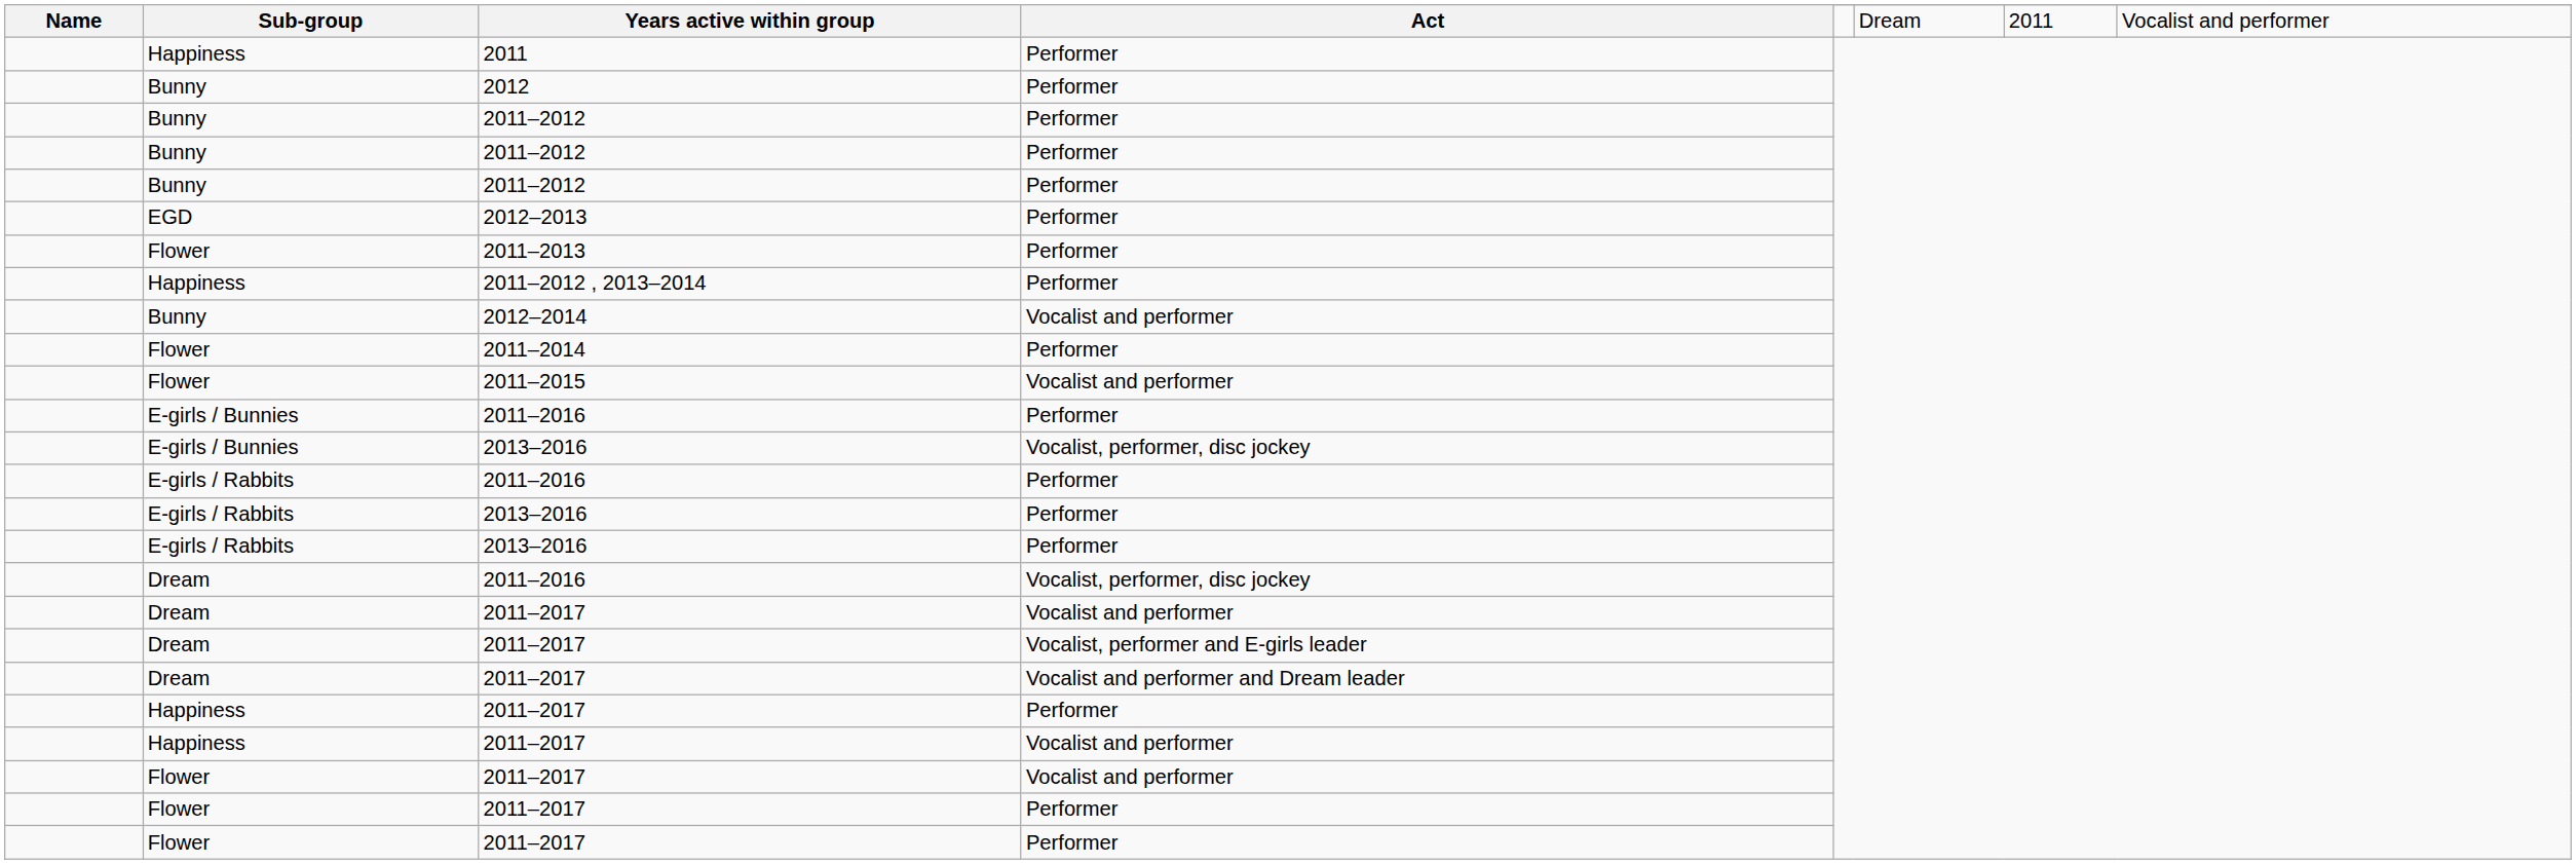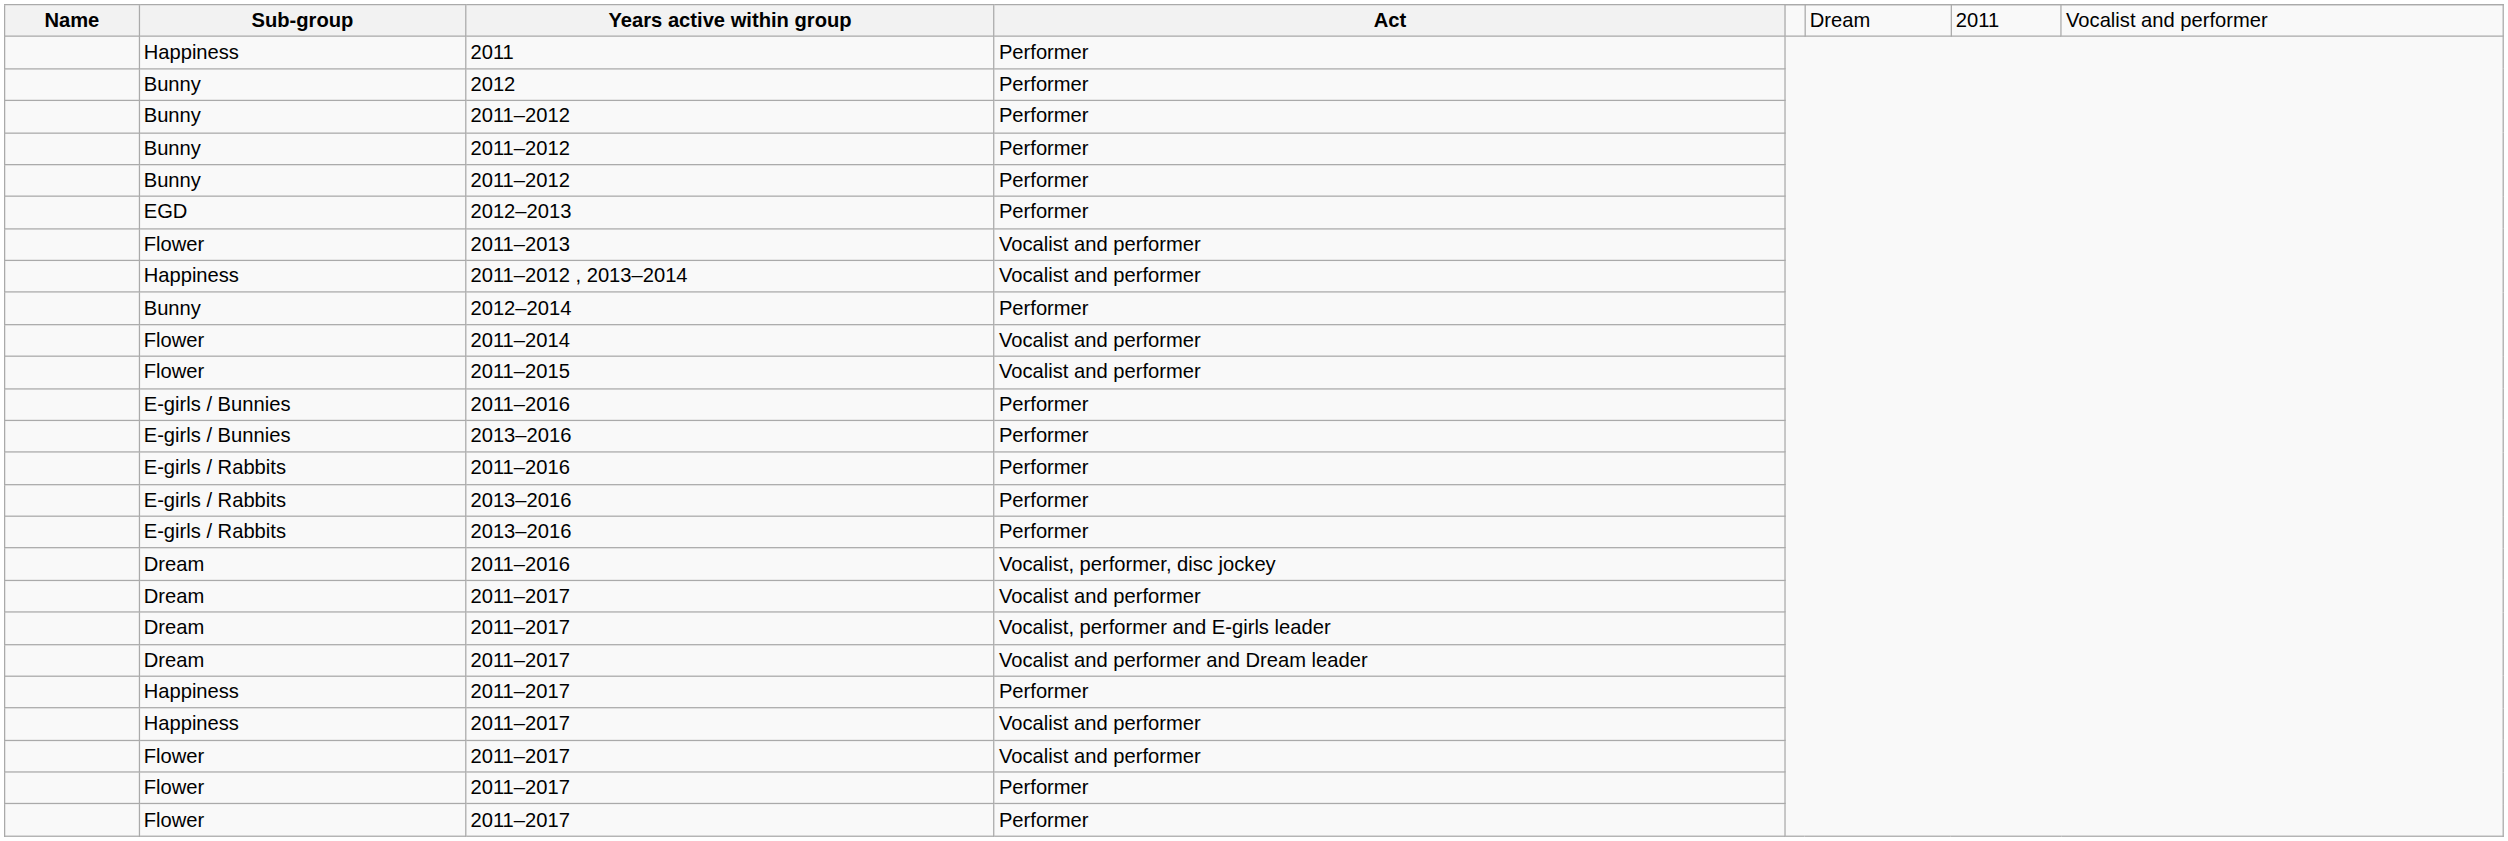2011–2013 | Act: Performer -> Vocalist and performer
2011–2012 , 2013–2014 | Act: Performer -> Vocalist and performer
2012–2014 | Act: Vocalist and performer -> Performer
2011–2014 | Act: Performer -> Vocalist and performer
E-girls / Bunnies / 2013–2016 | Act: Vocalist, performer, disc jockey -> Performer
